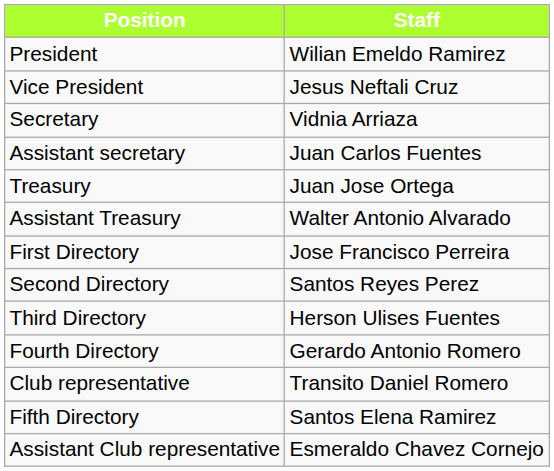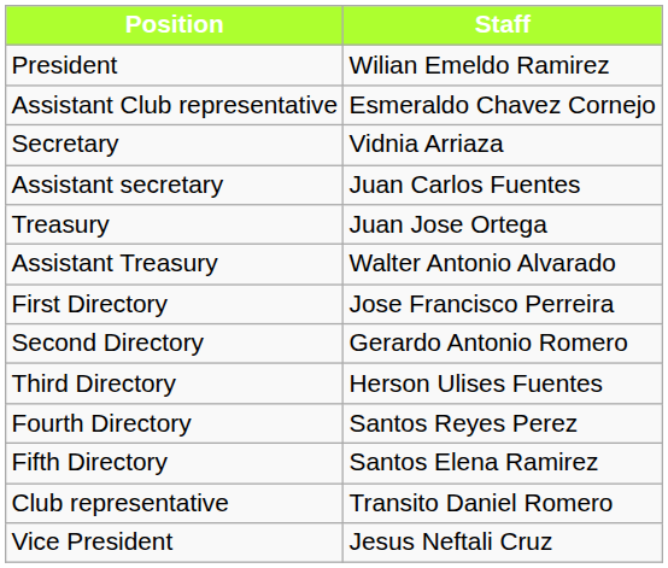rows swapped: Vice President <-> Assistant Club representative
Second Directory | Staff: Santos Reyes Perez -> Gerardo Antonio Romero
Fourth Directory | Staff: Gerardo Antonio Romero -> Santos Reyes Perez
rows swapped: Fifth Directory <-> Club representative
